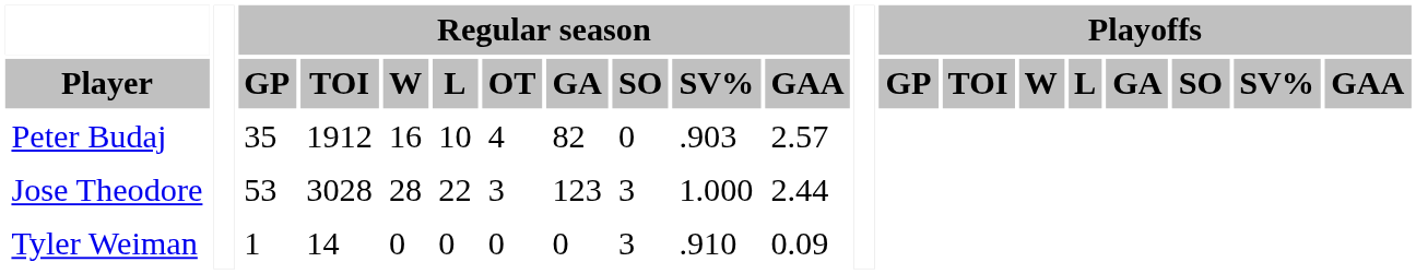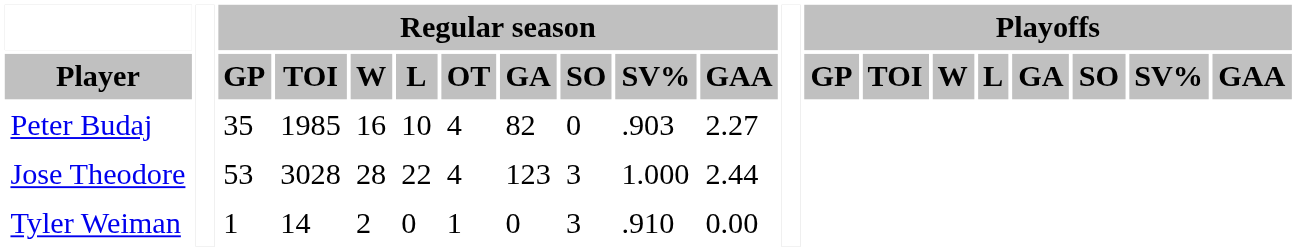Peter Budaj | Regular season / TOI: 1912 -> 1985
Peter Budaj | Regular season / GAA: 2.57 -> 2.27
Jose Theodore | Regular season / OT: 3 -> 4
Tyler Weiman | Regular season / W: 0 -> 2
Tyler Weiman | Regular season / OT: 0 -> 1
Tyler Weiman | Regular season / GAA: 0.09 -> 0.00
